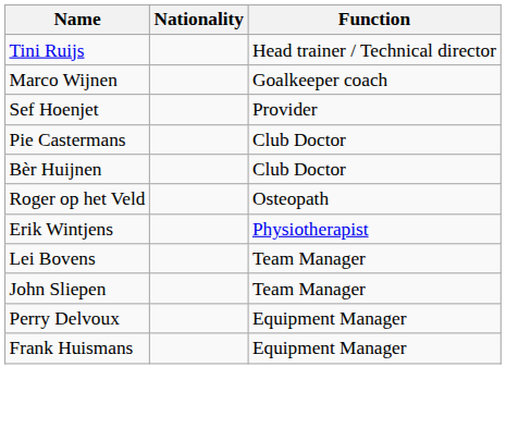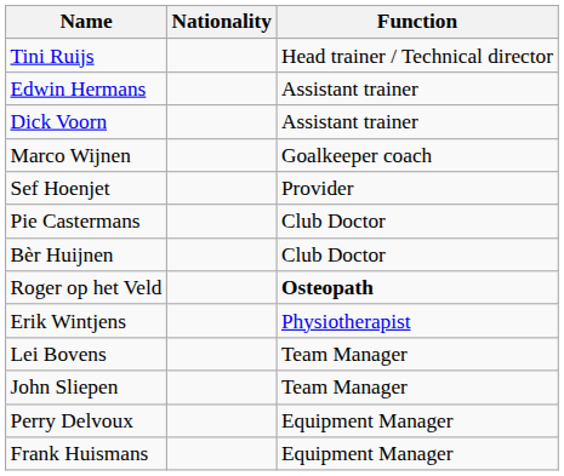+ row: Edwin Hermans | Assistant trainer
+ row: Dick Voorn | Assistant trainer
Roger op het Veld | Function: normal -> bold
